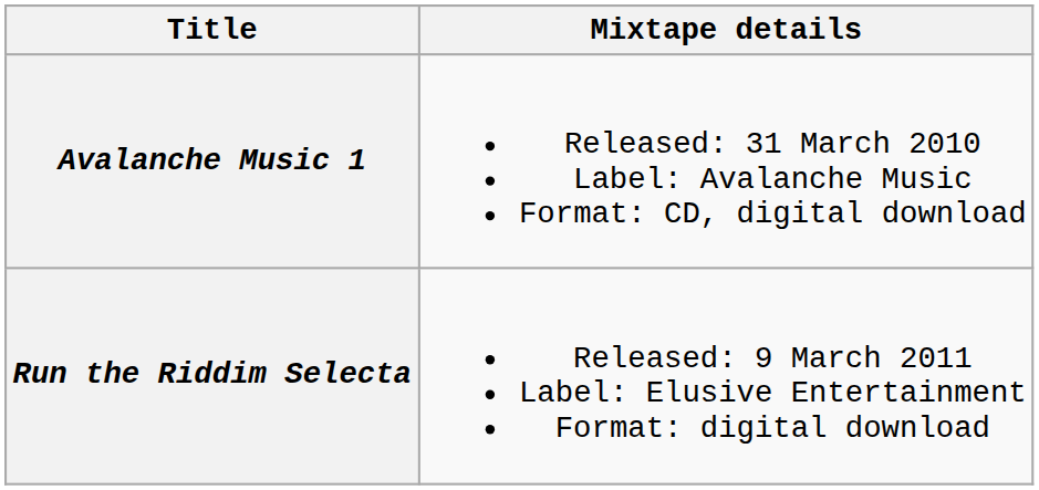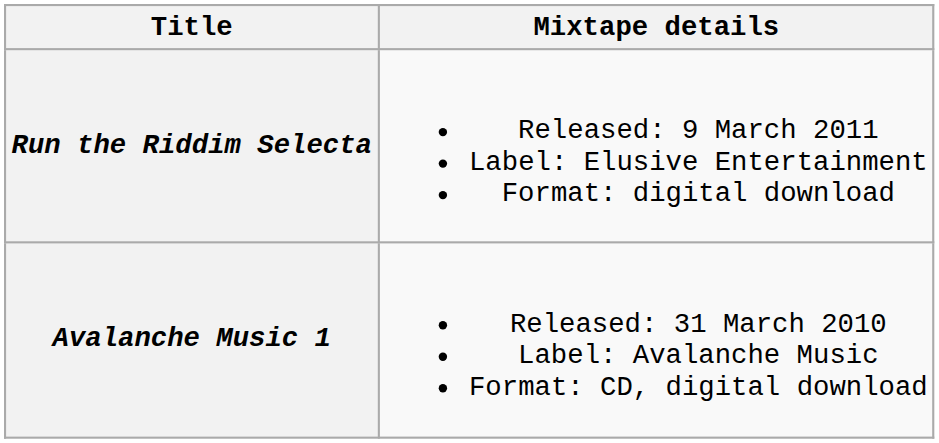rows swapped: Avalanche Music 1 <-> Run the Riddim Selecta
